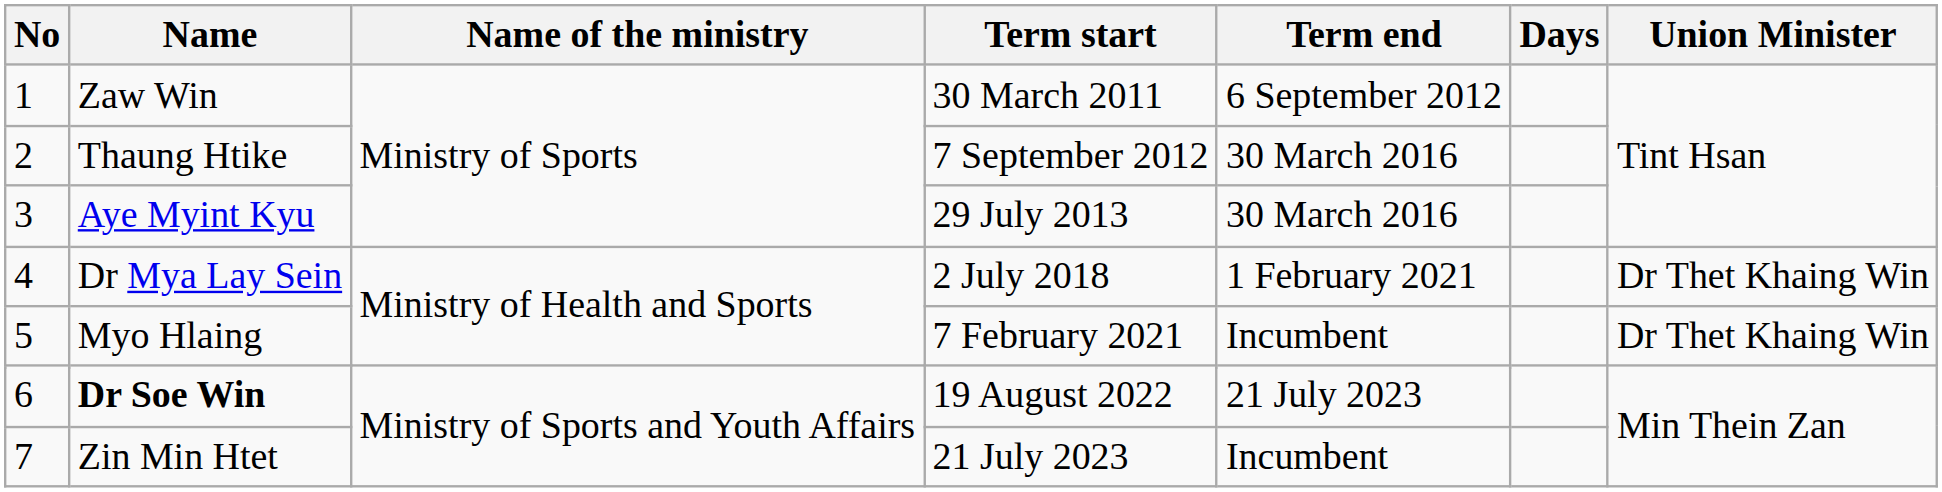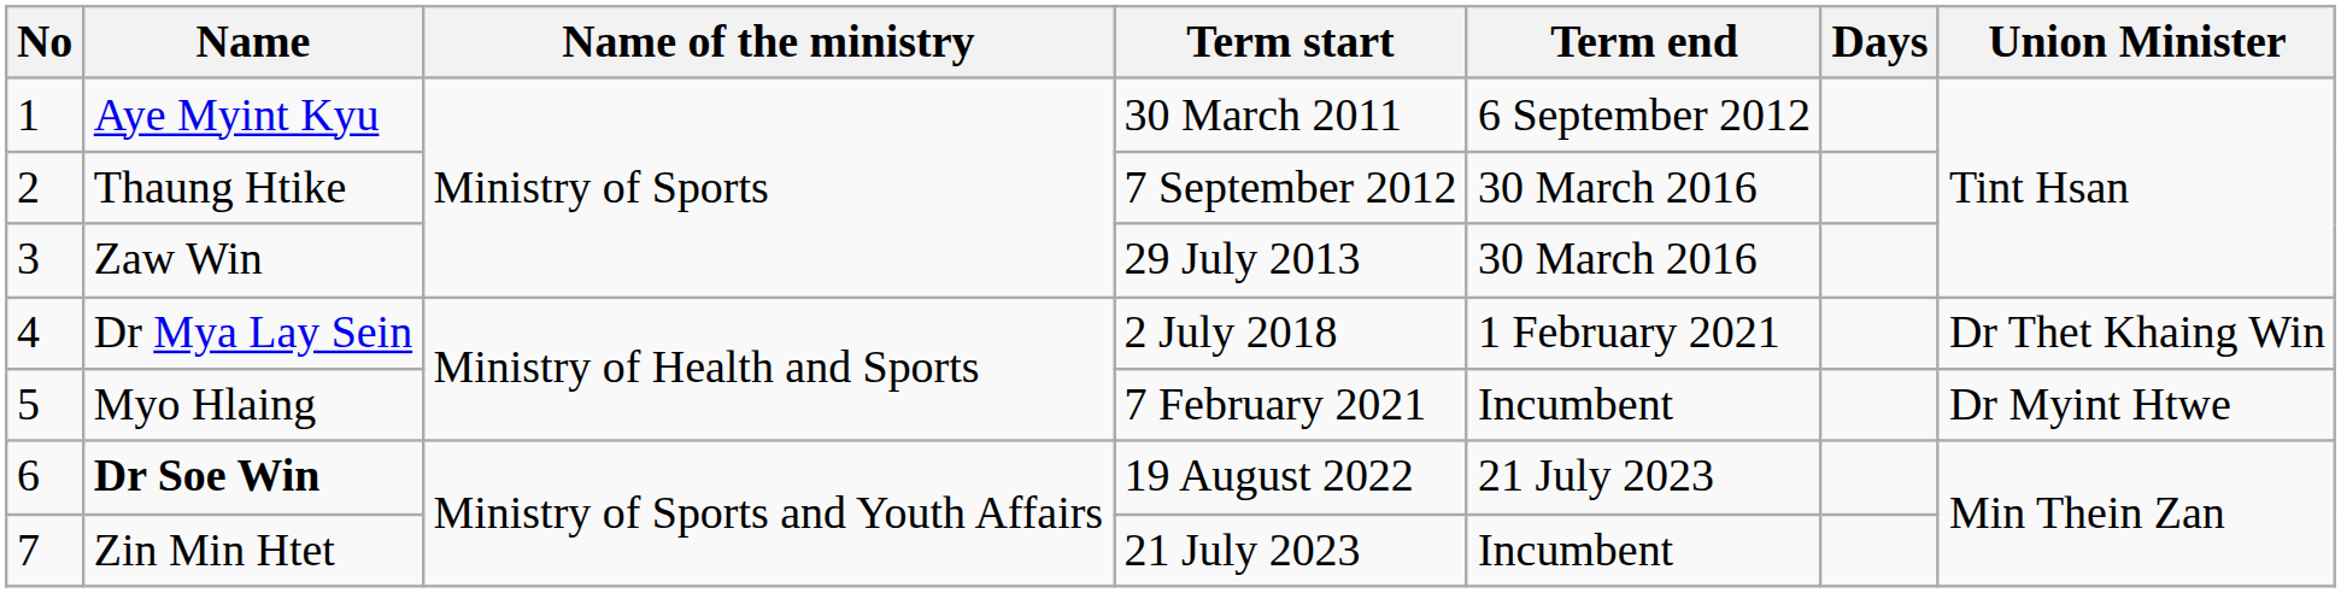1 | Name: Zaw Win -> Aye Myint Kyu
3 | Name: Aye Myint Kyu -> Zaw Win
5 / Ministry of Health and Sports | Union Minister: Dr Thet Khaing Win -> Dr Myint Htwe
